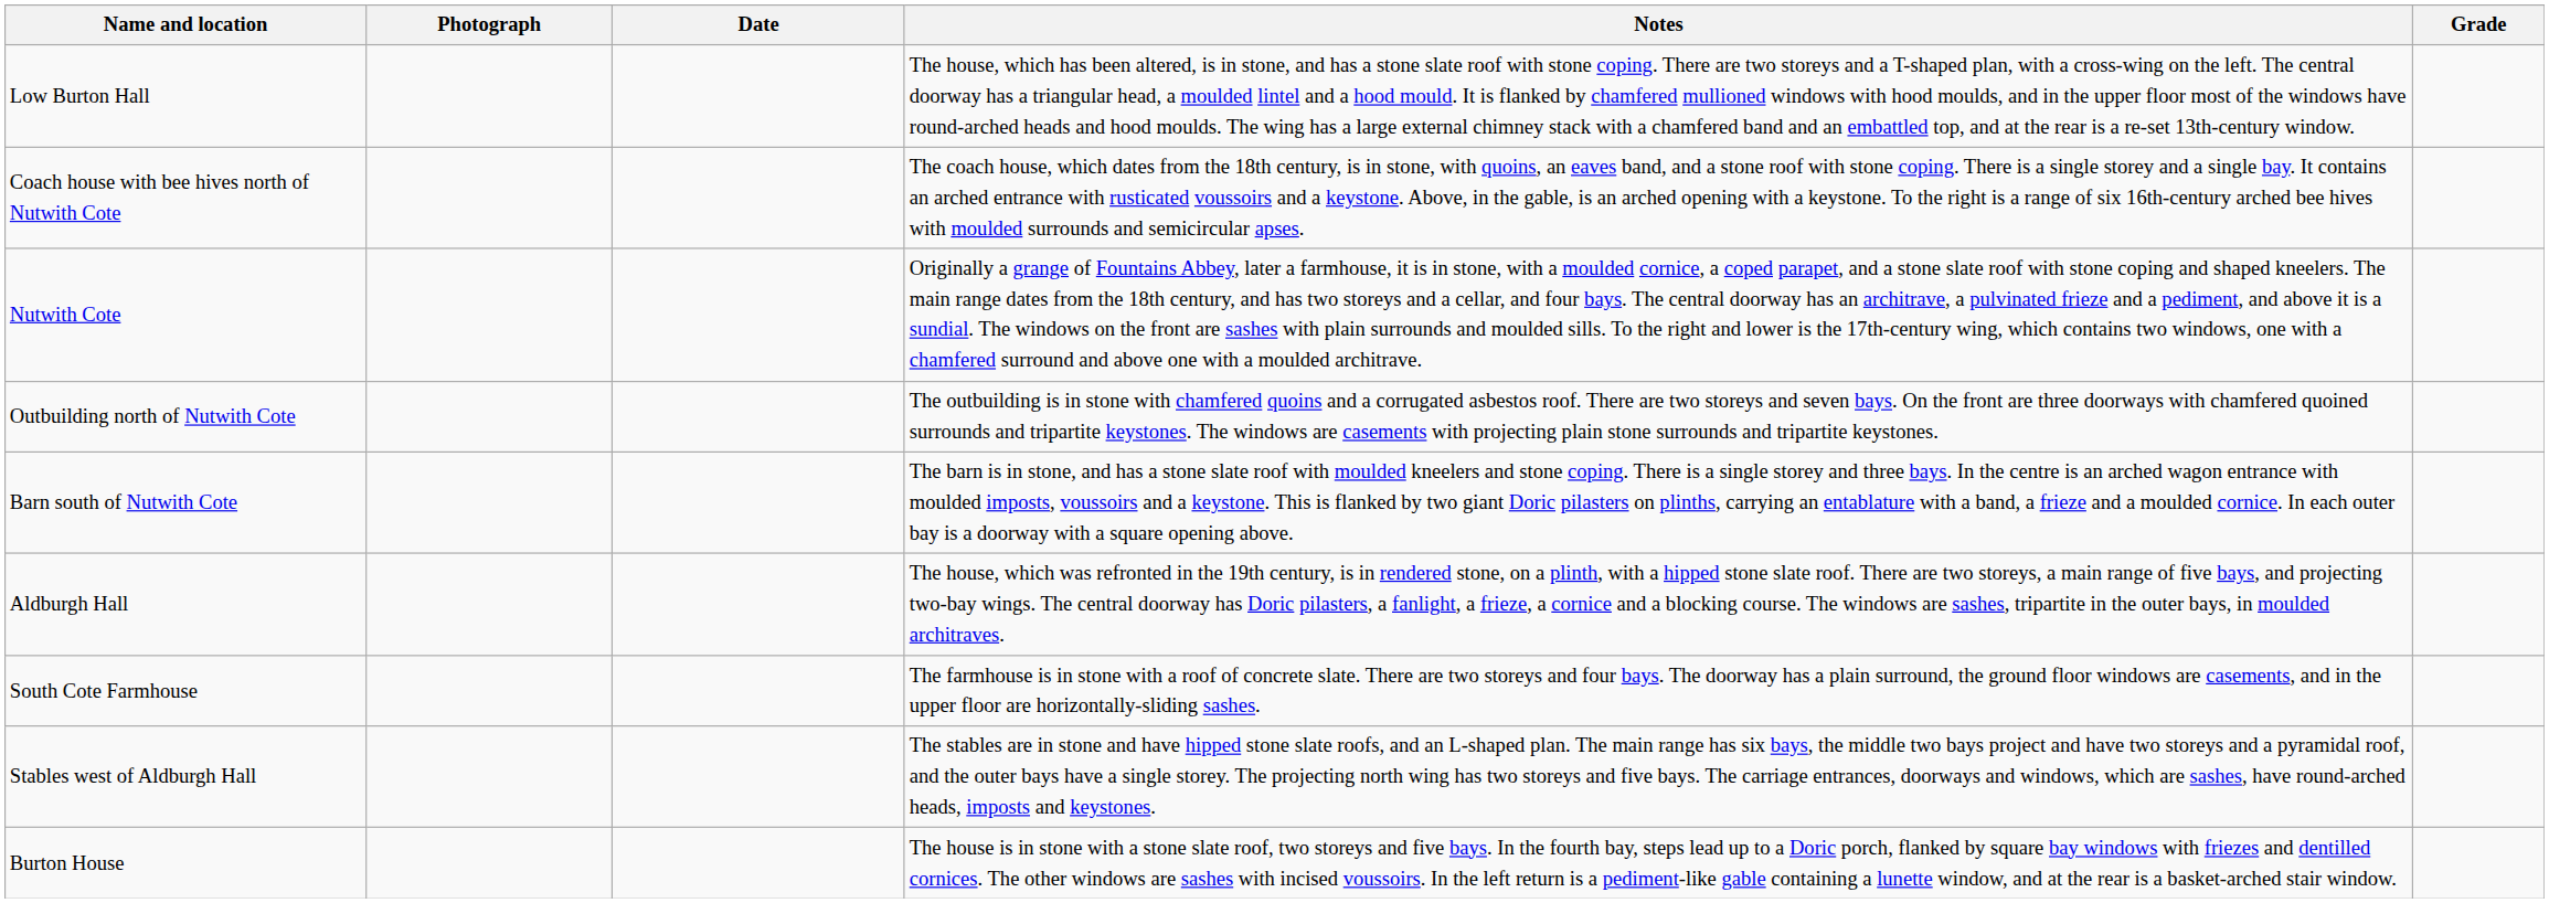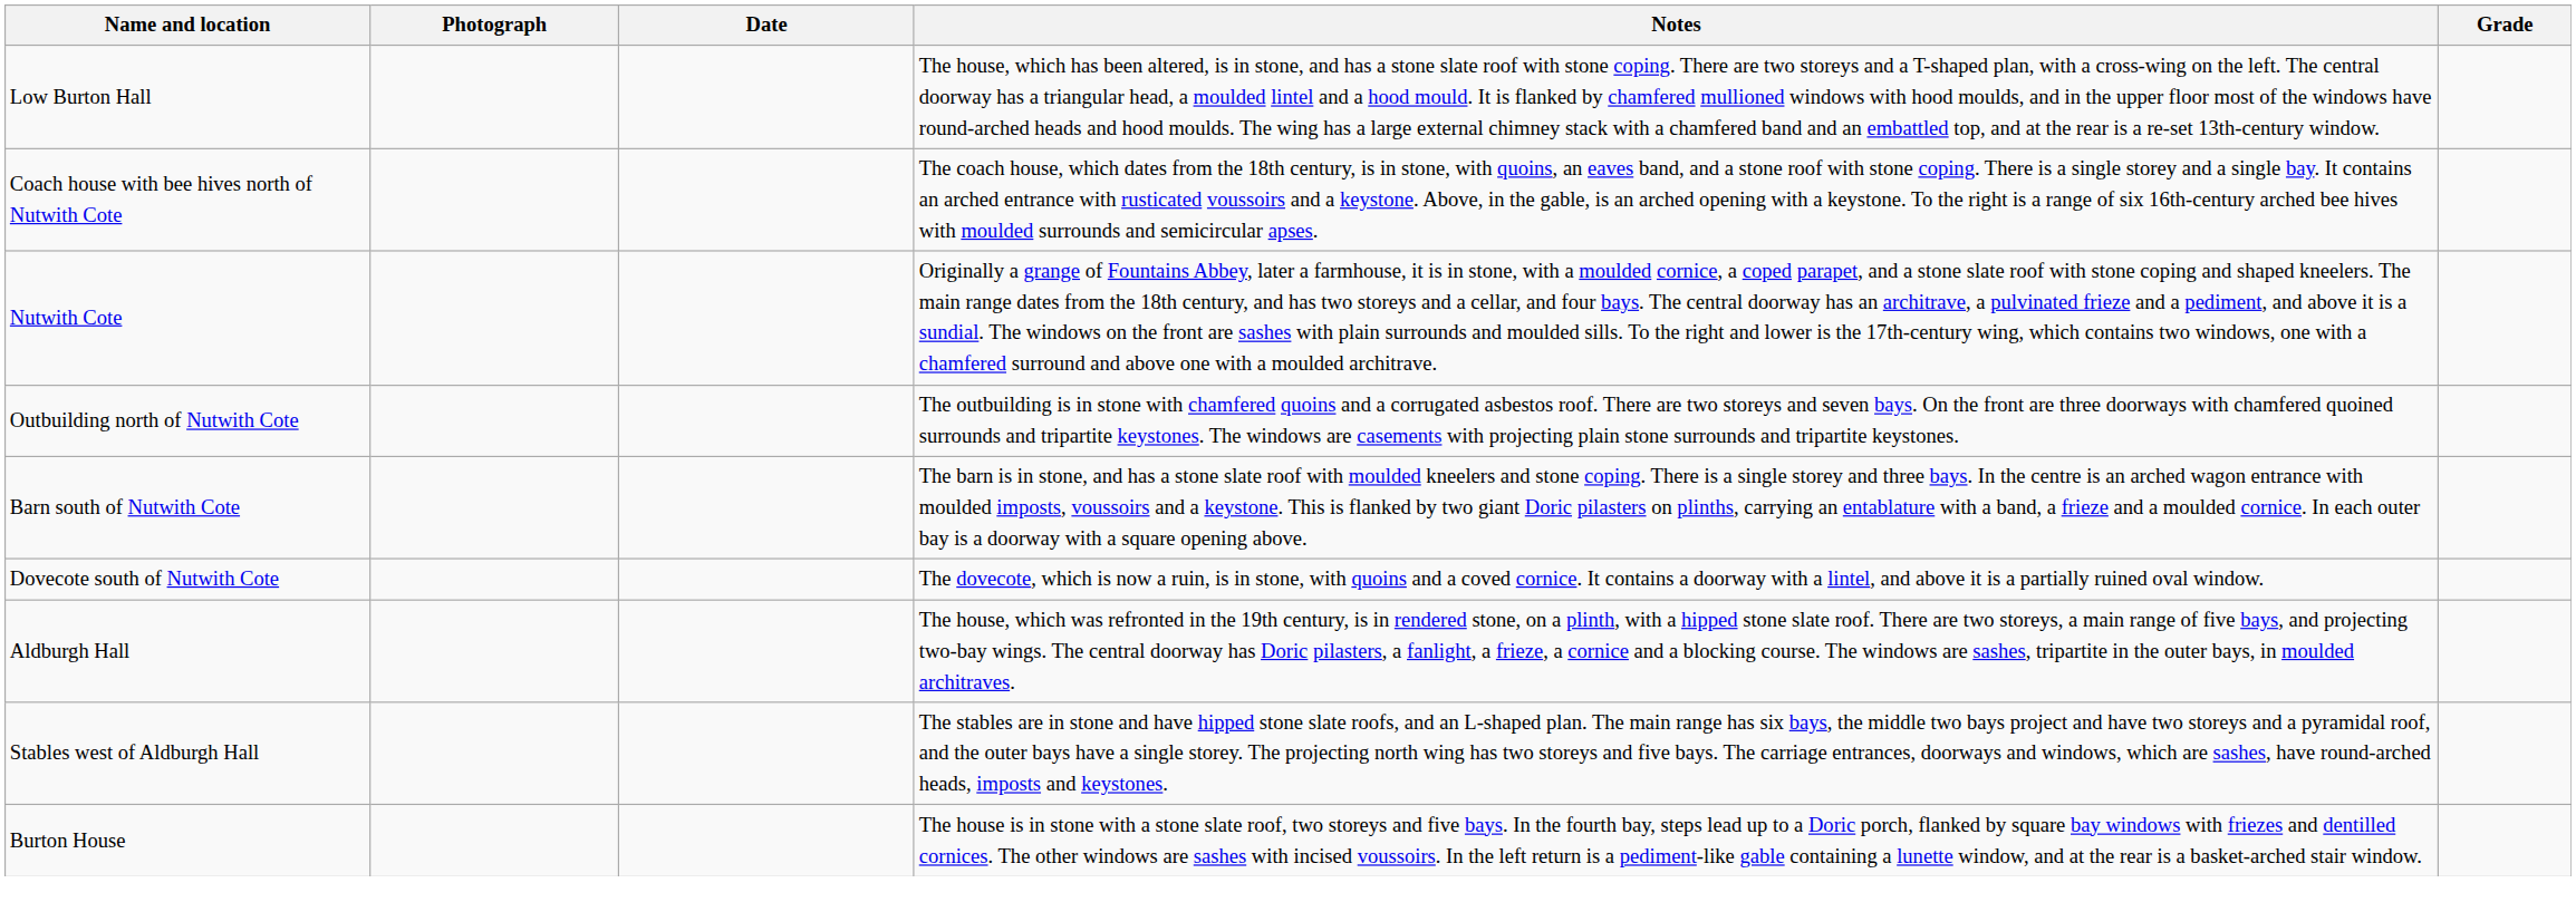+ row: Dovecote south of Nutwith Cote | The dovecote, which is now a ruin, is in stone, with quoins and a coved cornice. It contains a doorway with a lintel, and above it is a partially ruined oval window.
- row: South Cote Farmhouse | The farmhouse is in stone with a roof of concrete slate. There are two storeys and four bays. The doorway has a plain surround, the ground floor windows are casements, and in the upper floor are horizontally-sliding sashes.
